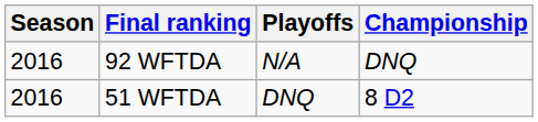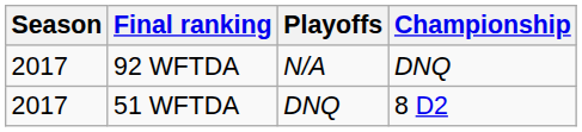92 WFTDA | Season: 2016 -> 2017
51 WFTDA | Season: 2016 -> 2017
